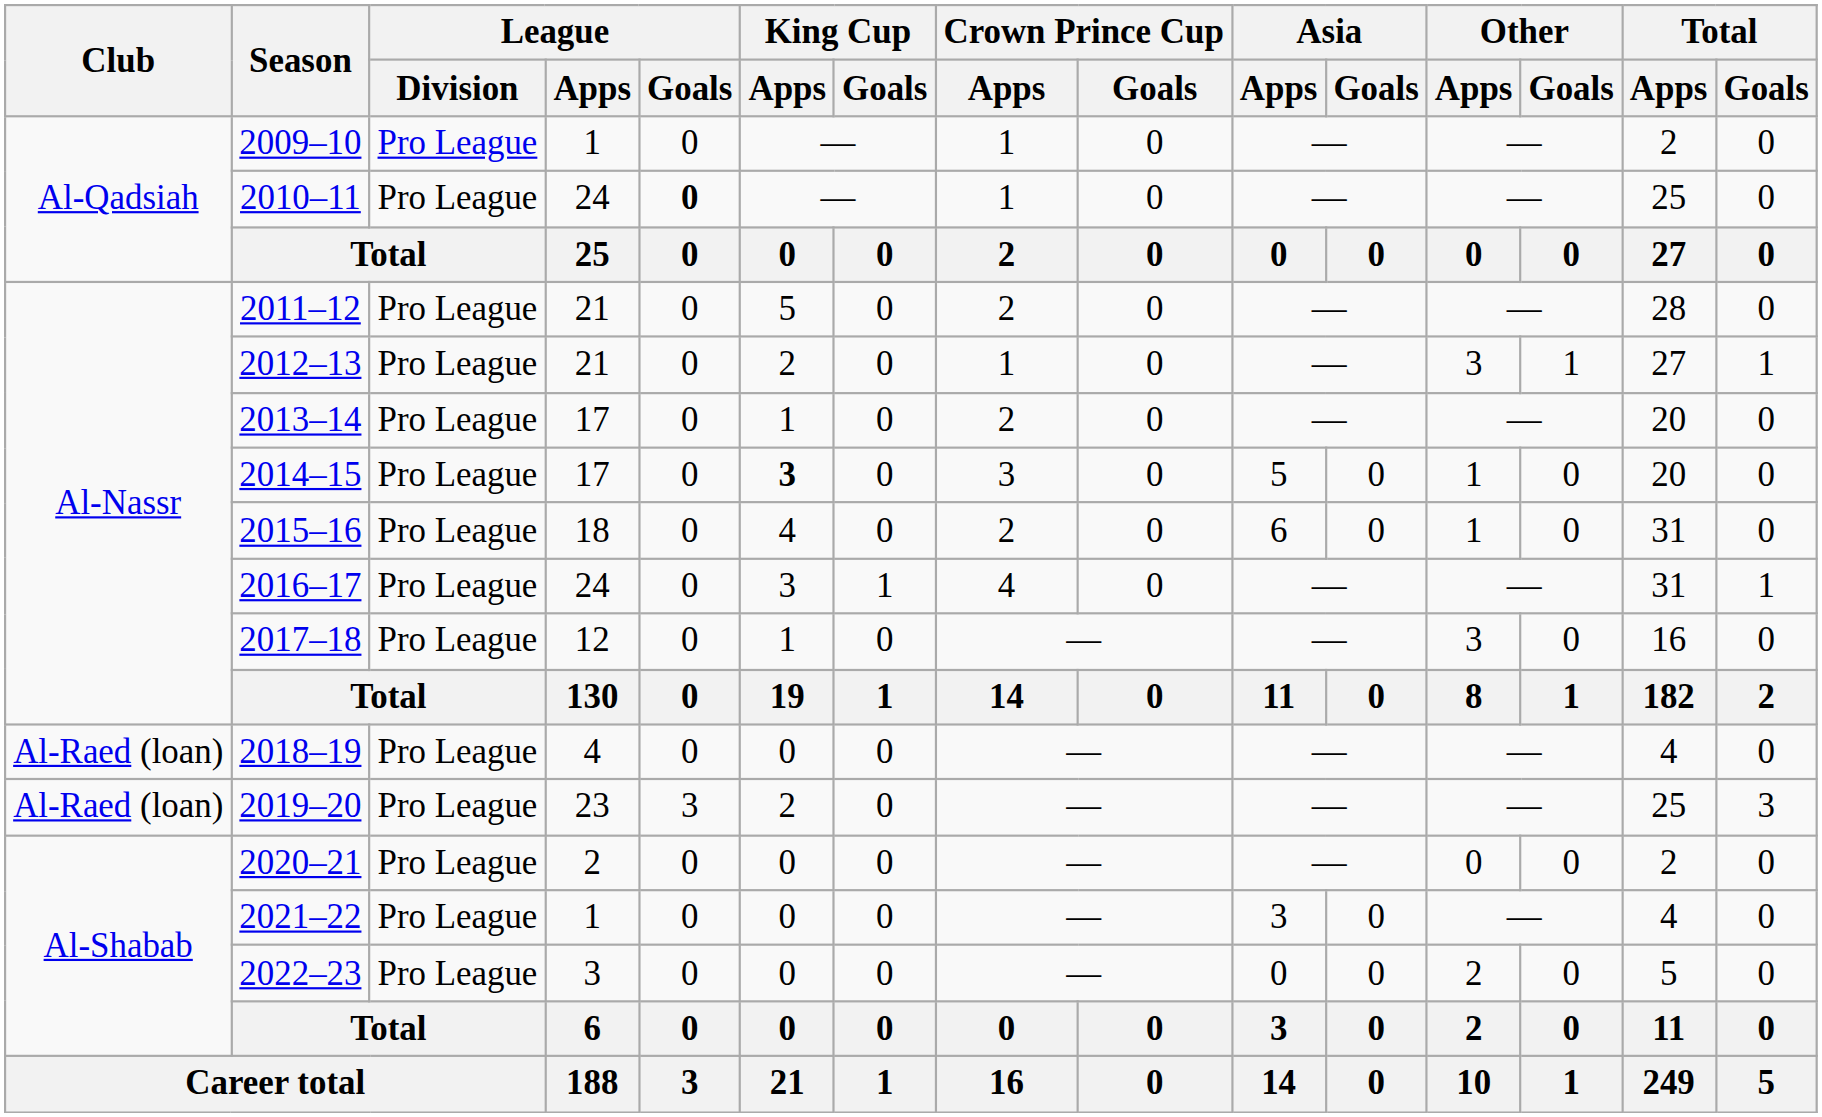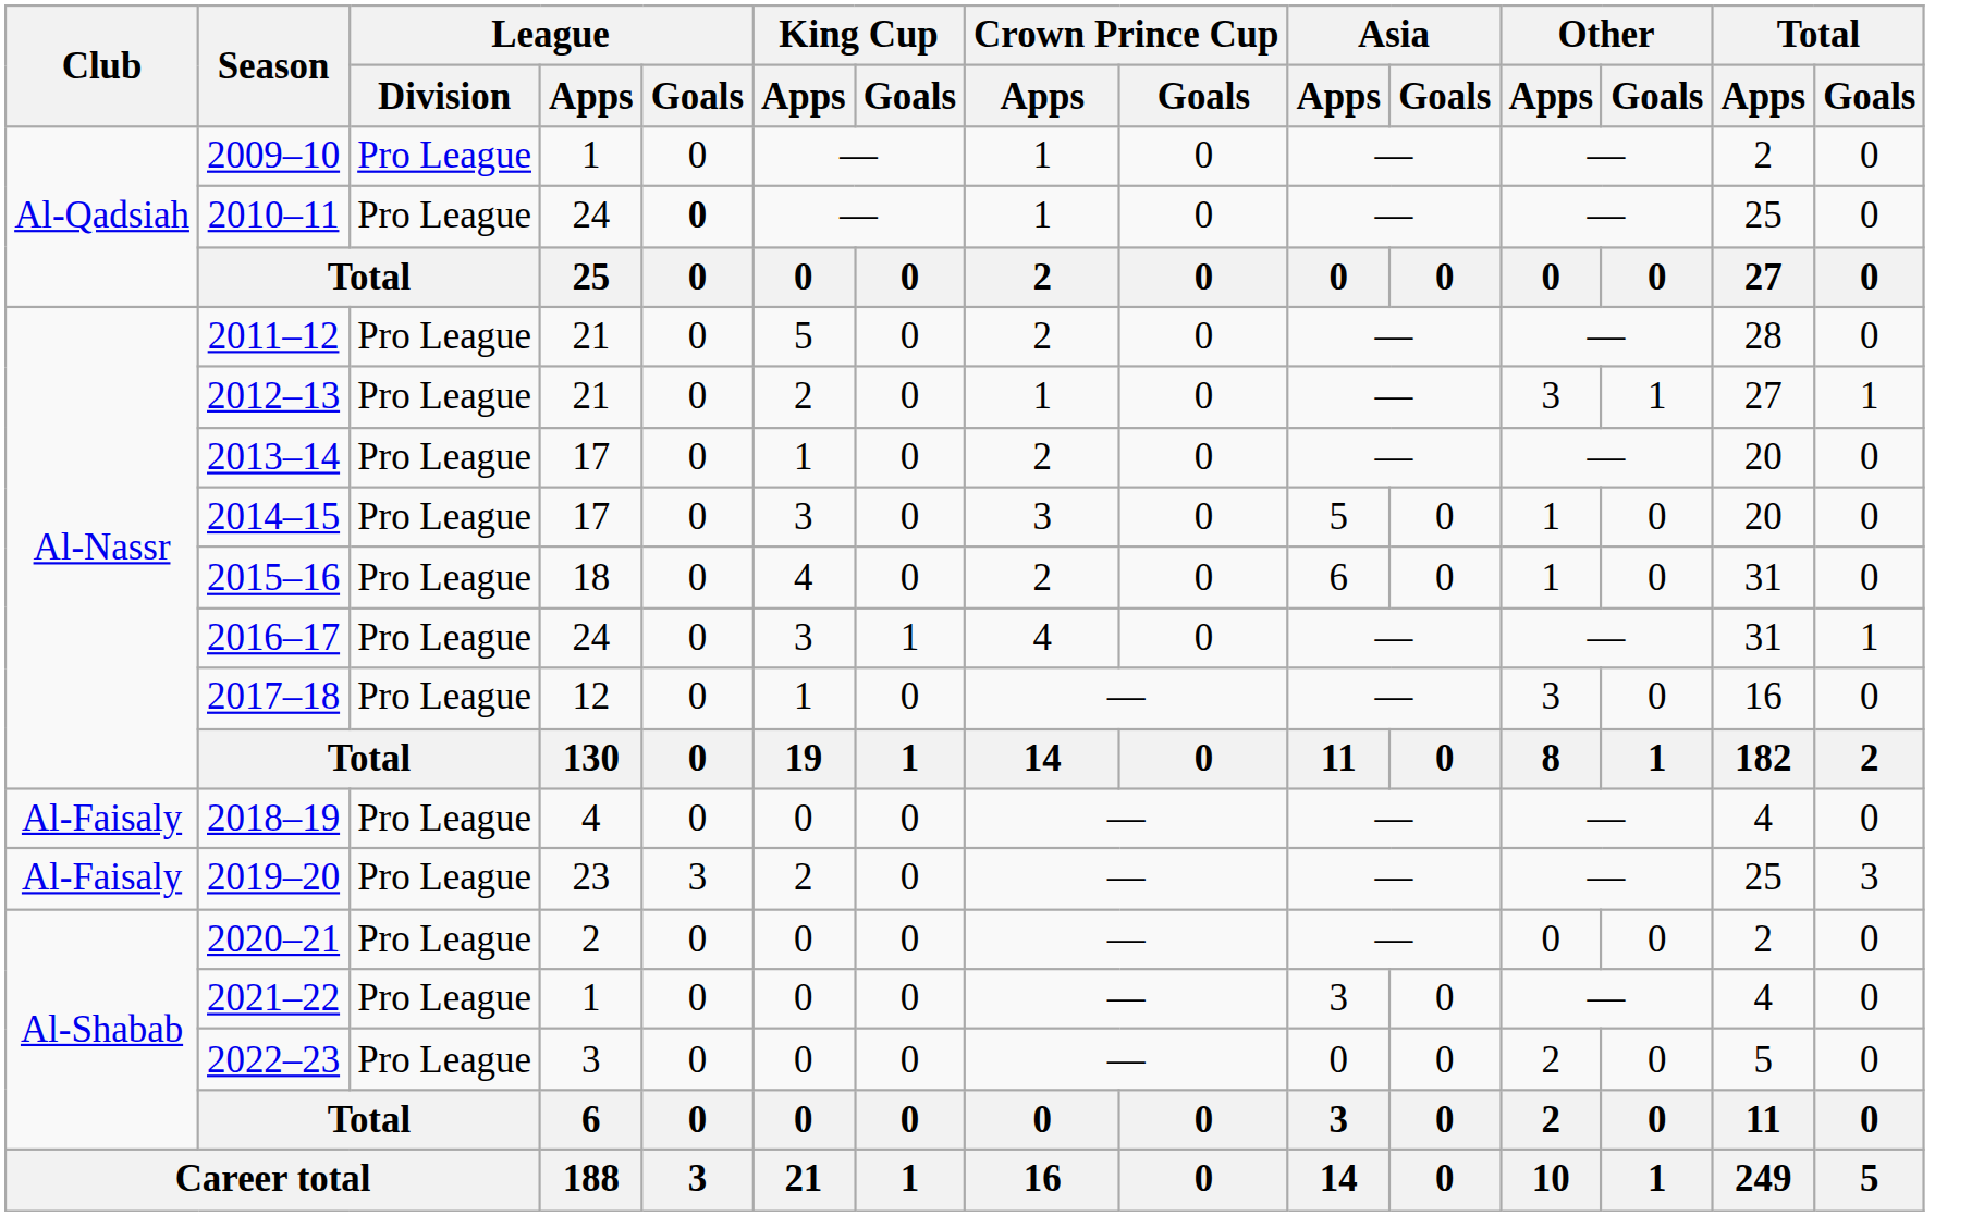2014–15 | King Cup / Apps: bold -> normal
2018–19 | Club: Al-Raed (loan) -> Al-Faisaly
2019–20 | Club: Al-Raed (loan) -> Al-Faisaly
